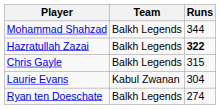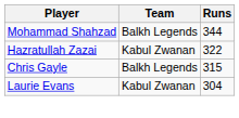Hazratullah Zazai | Team: Balkh Legends -> Kabul Zwanan
Hazratullah Zazai | Runs: bold -> normal
- row: Ryan ten Doeschate | Balkh Legends | 274
